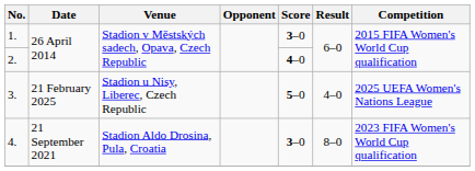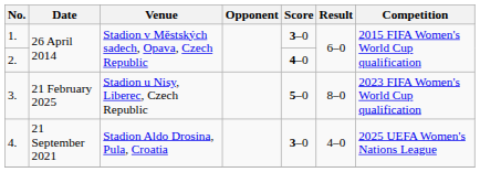3. | Result: 4–0 -> 8–0
3. | Competition: 2025 UEFA Women's Nations League -> 2023 FIFA Women's World Cup qualification
4. | Result: 8–0 -> 4–0
4. | Competition: 2023 FIFA Women's World Cup qualification -> 2025 UEFA Women's Nations League
